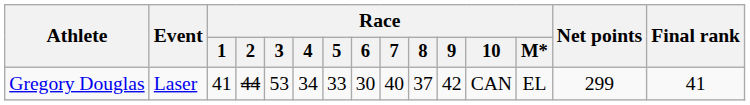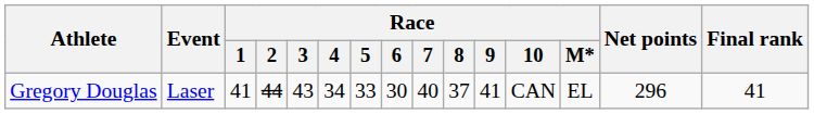Gregory Douglas | Race / 3: 53 -> 43
Gregory Douglas | Race / 9: 42 -> 41
Gregory Douglas | Net points: 299 -> 296
